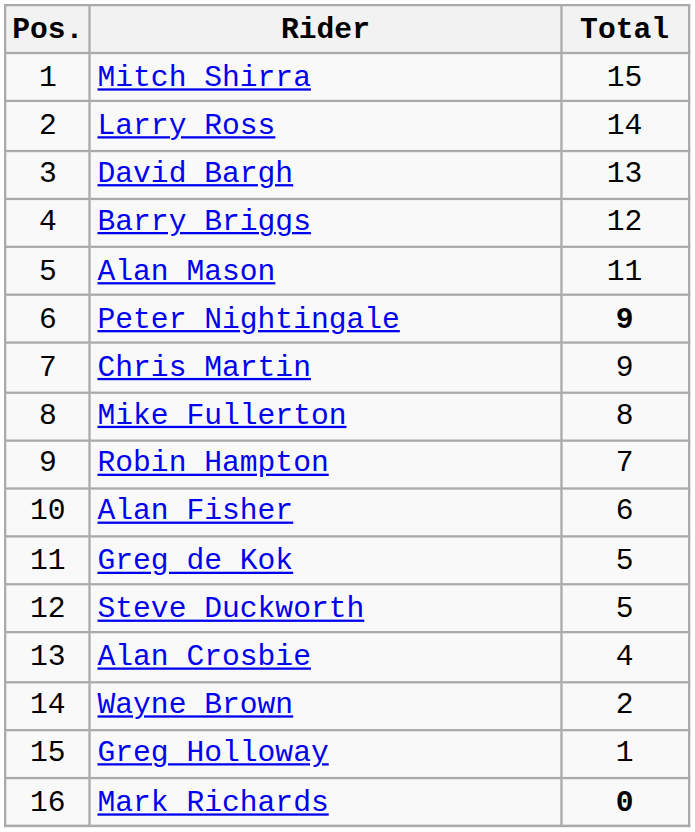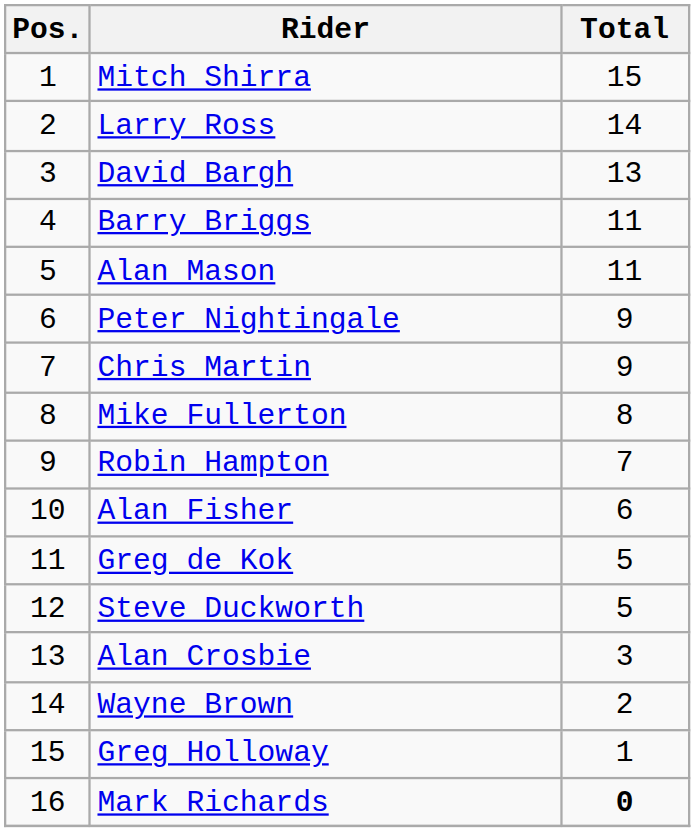Barry Briggs | Total: 12 -> 11
Peter Nightingale | Total: bold -> normal
Alan Crosbie | Total: 4 -> 3
